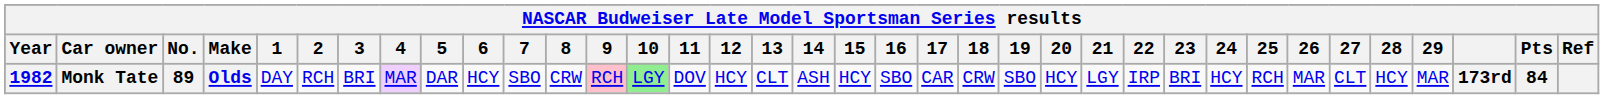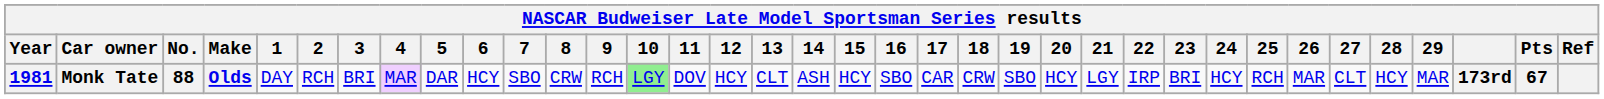Monk Tate | Year: 1982 -> 1981
Monk Tate | No.: 89 -> 88
Monk Tate | 9: pink background -> no background
Monk Tate | Pts: 84 -> 67
